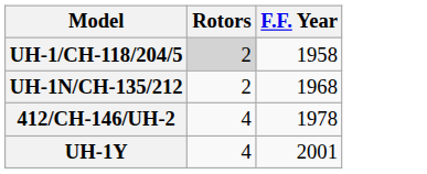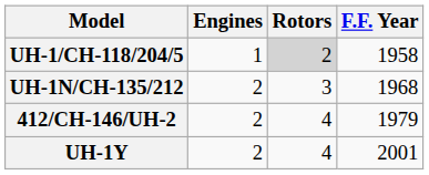+ column: Engines | 1 | 2 | 2 | 2
UH-1N/CH-135/212 | Rotors: 2 -> 3
412/CH-146/UH-2 | F.F. Year: 1978 -> 1979
